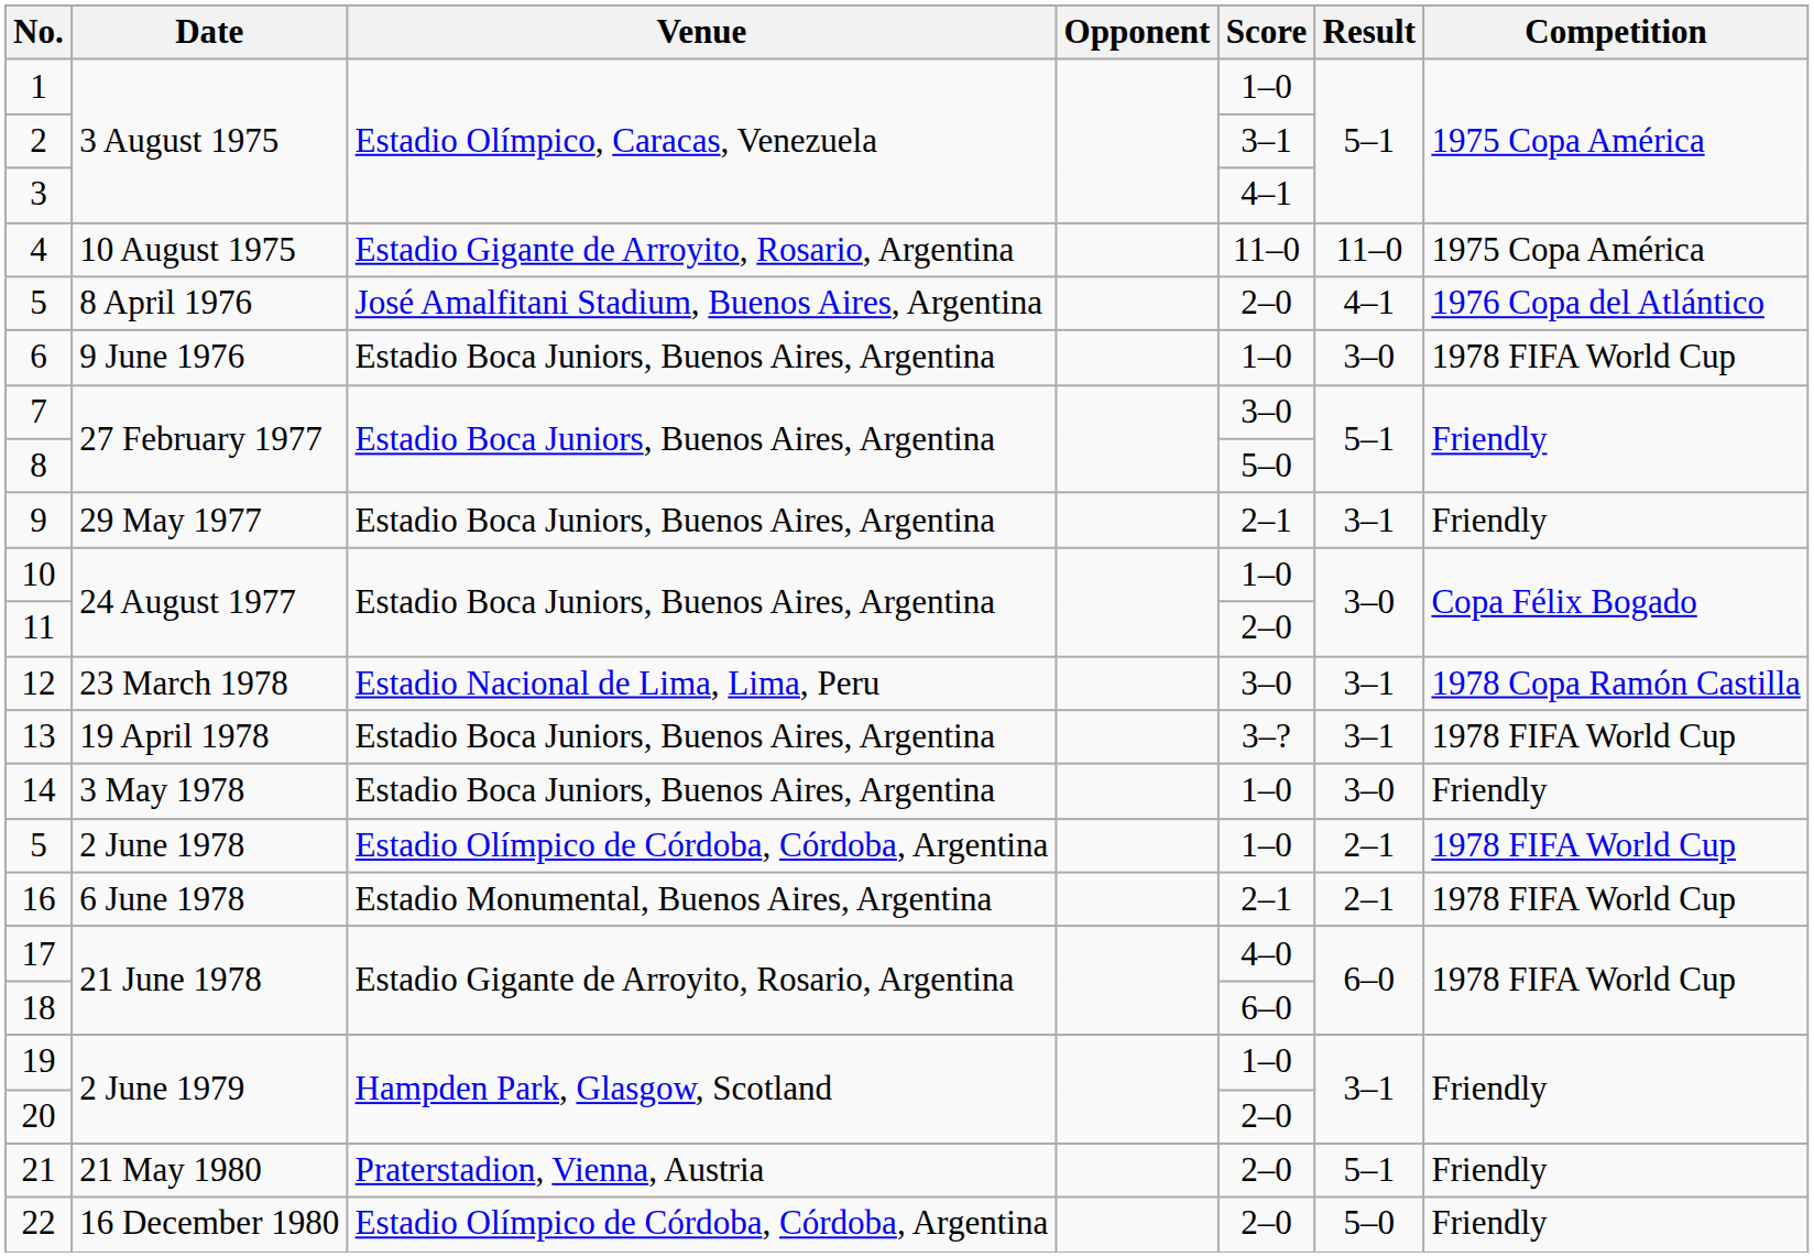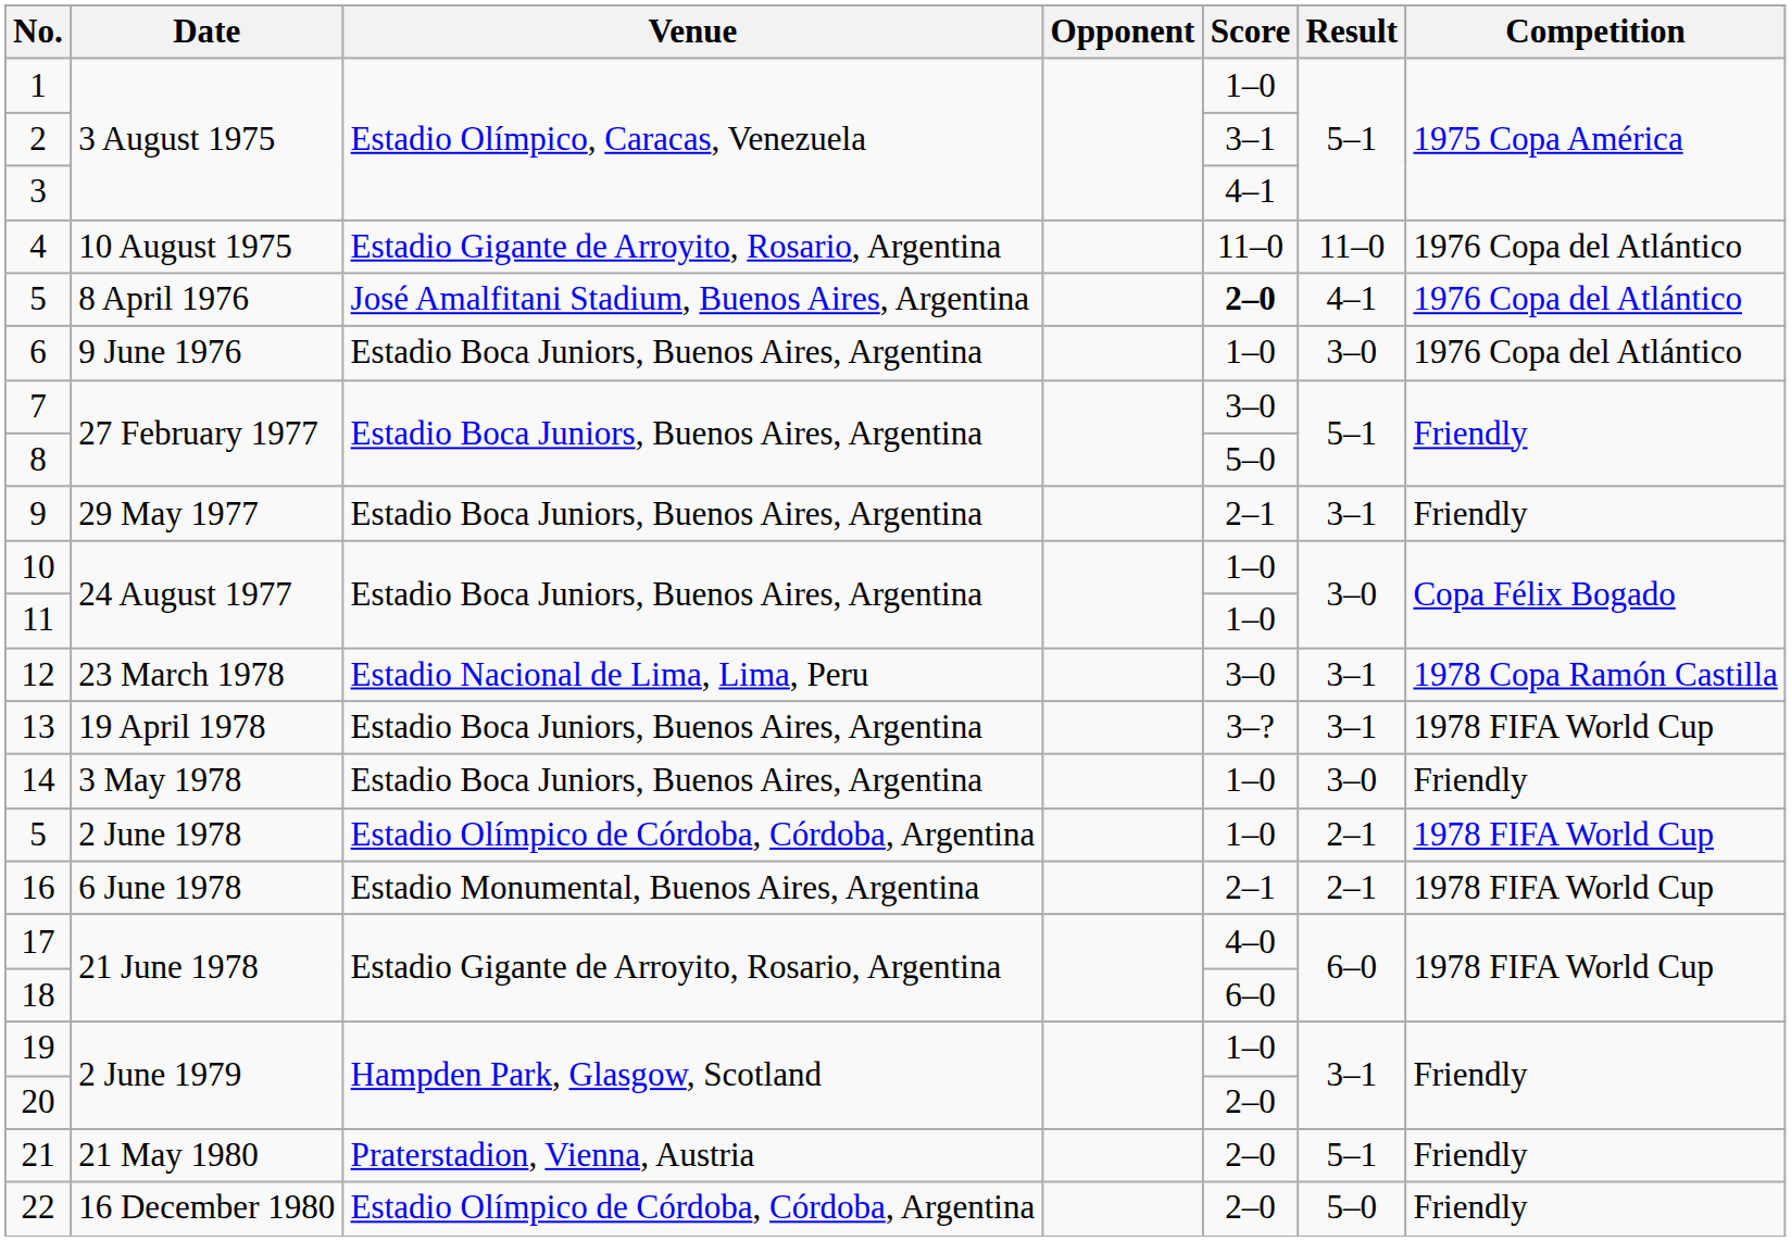4 | Competition: 1975 Copa América -> 1976 Copa del Atlántico
5 / 8 April 1976 | Score: normal -> bold
6 | Competition: 1978 FIFA World Cup -> 1976 Copa del Atlántico
11 | Score: 2–0 -> 1–0
